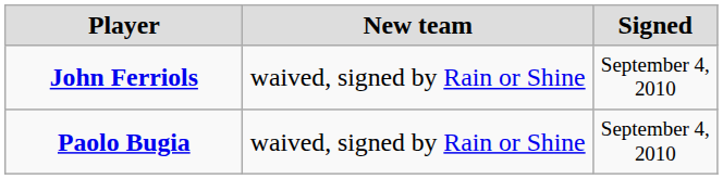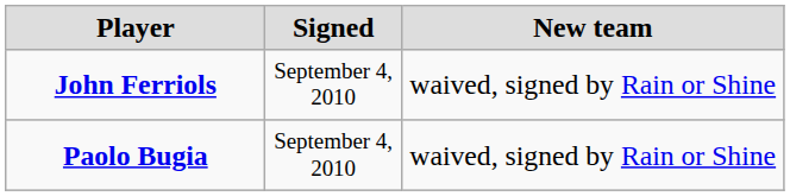columns swapped: Signed <-> New team
